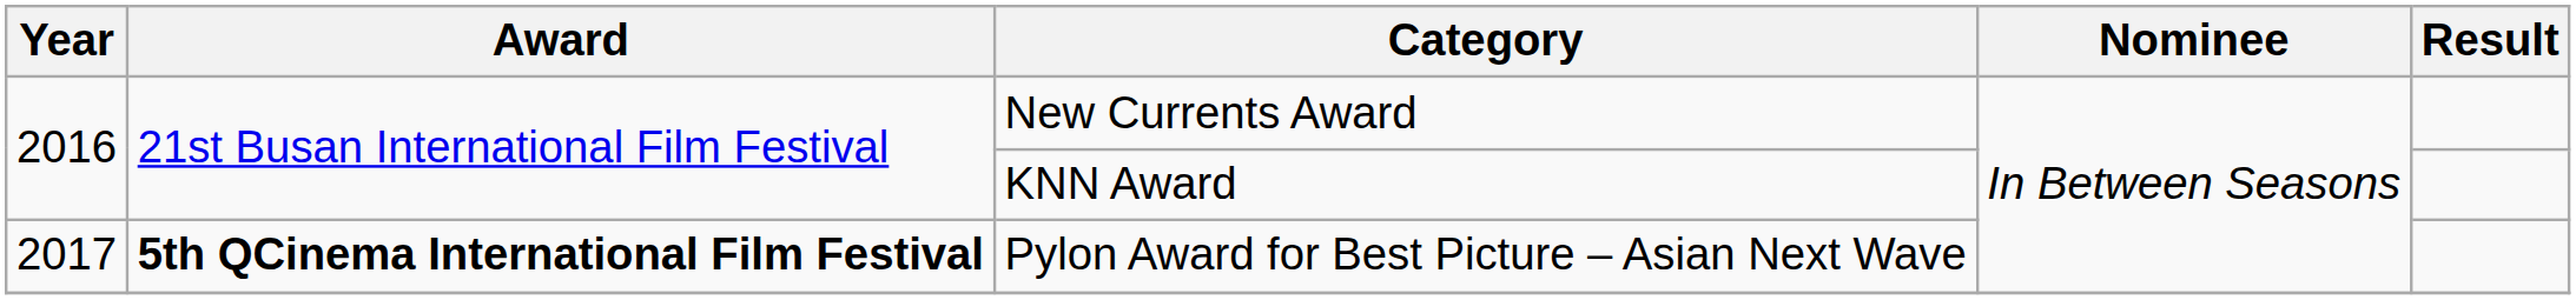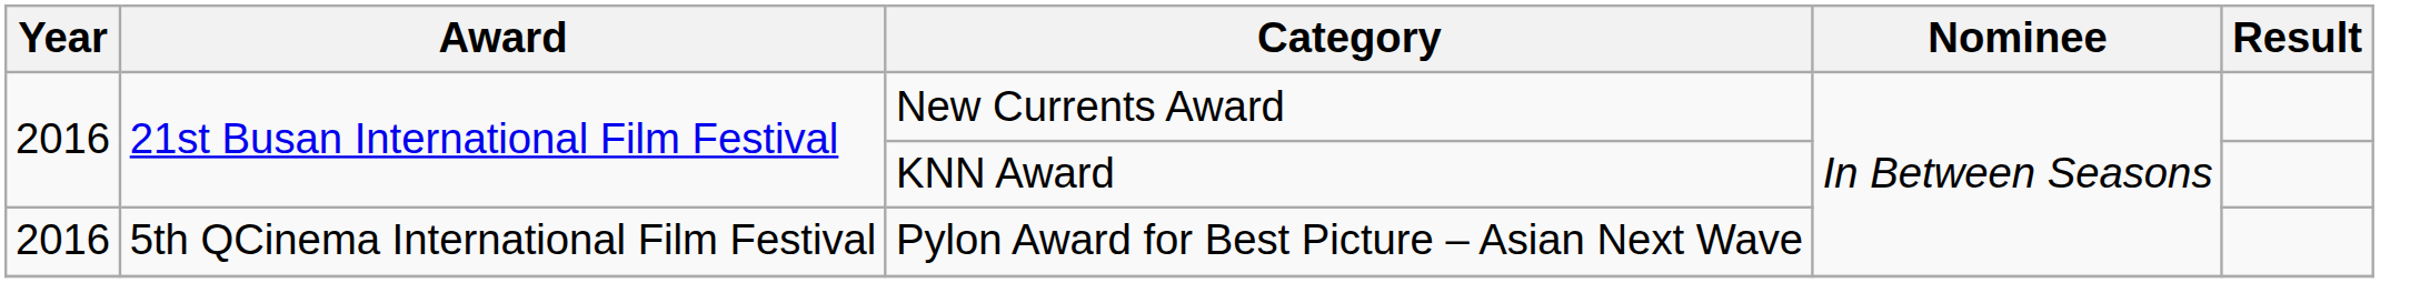Pylon Award for Best Picture – Asian Next Wave | Year: 2017 -> 2016
Pylon Award for Best Picture – Asian Next Wave | Award: bold -> normal
